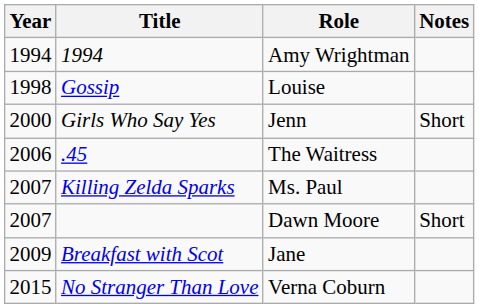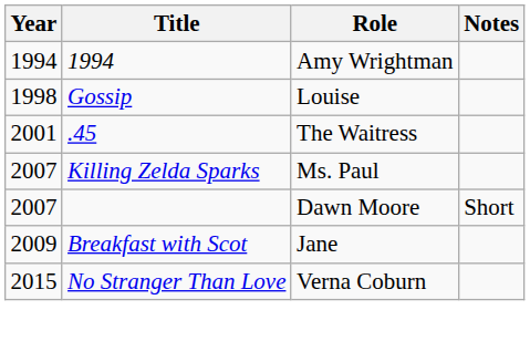- row: 2000 | Girls Who Say Yes | Jenn | Short
.45 | Year: 2006 -> 2001
